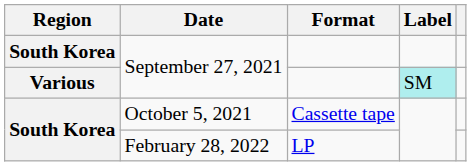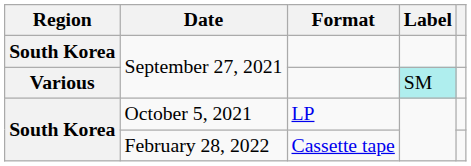October 5, 2021 | Format: Cassette tape -> LP
February 28, 2022 | Format: LP -> Cassette tape
